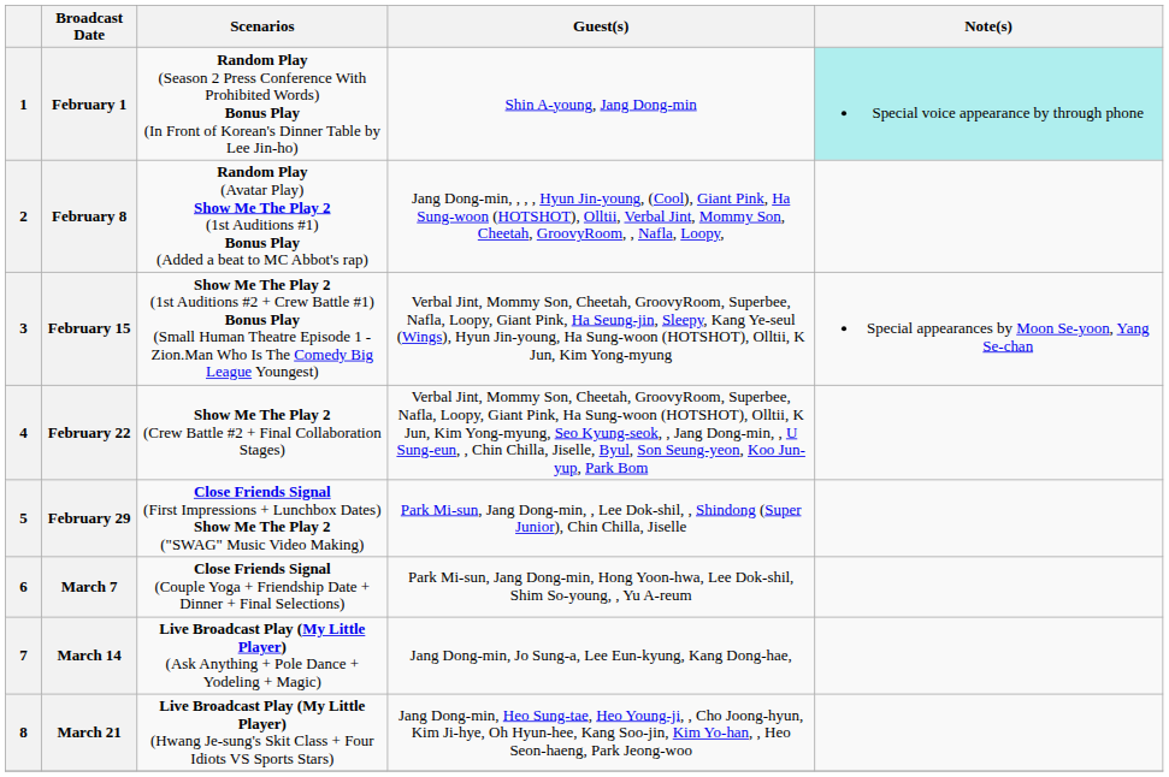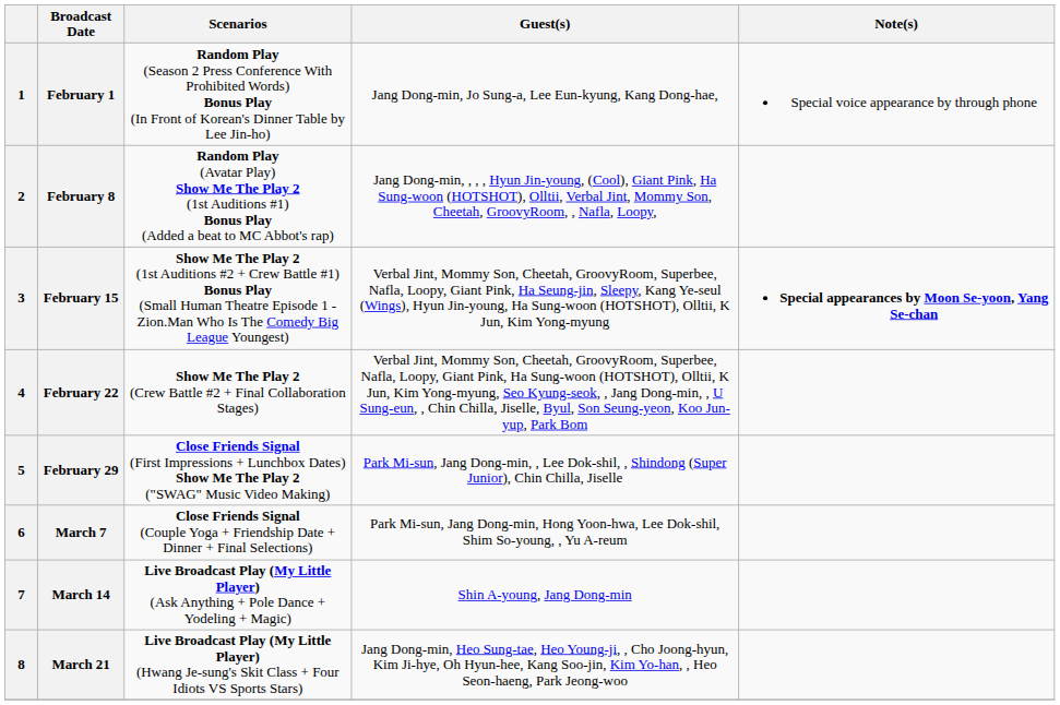February 1 | Guest(s): Shin A-young, Jang Dong-min -> Jang Dong-min, Jo Sung-a, Lee Eun-kyung, Kang Dong-hae,
February 1 | Note(s): paleturquoise background -> no background
February 15 | Note(s): normal -> bold
March 14 | Guest(s): Jang Dong-min, Jo Sung-a, Lee Eun-kyung, Kang Dong-hae, -> Shin A-young, Jang Dong-min
